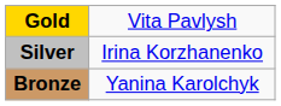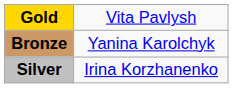rows swapped: Silver <-> Bronze
